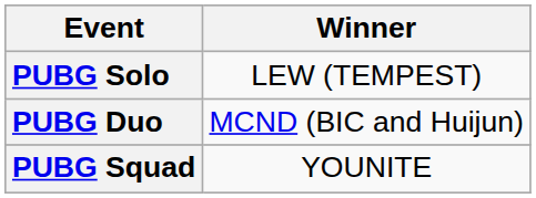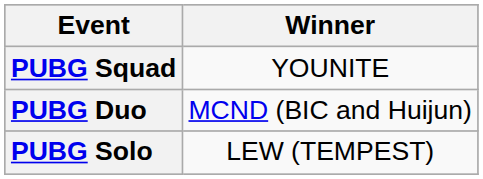rows swapped: PUBG Solo <-> PUBG Squad
